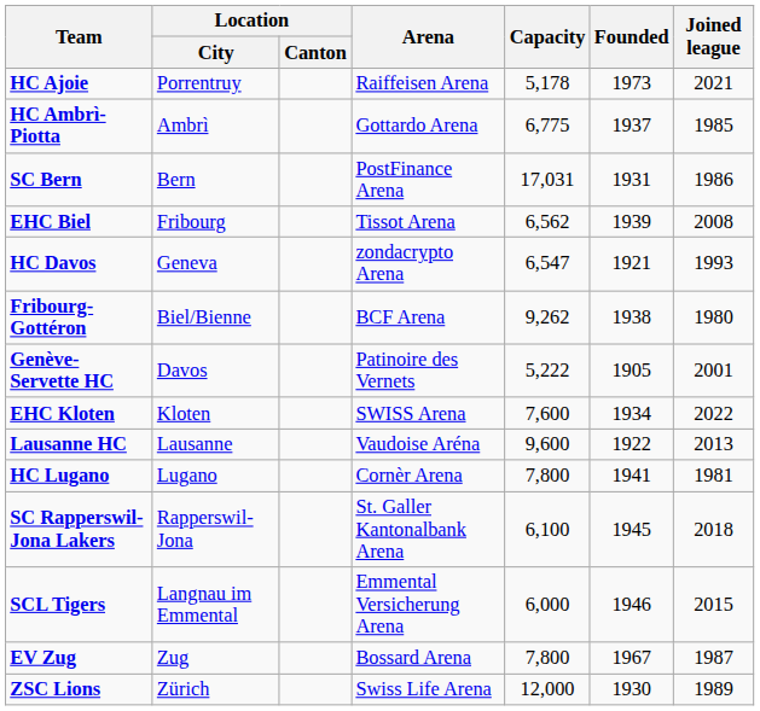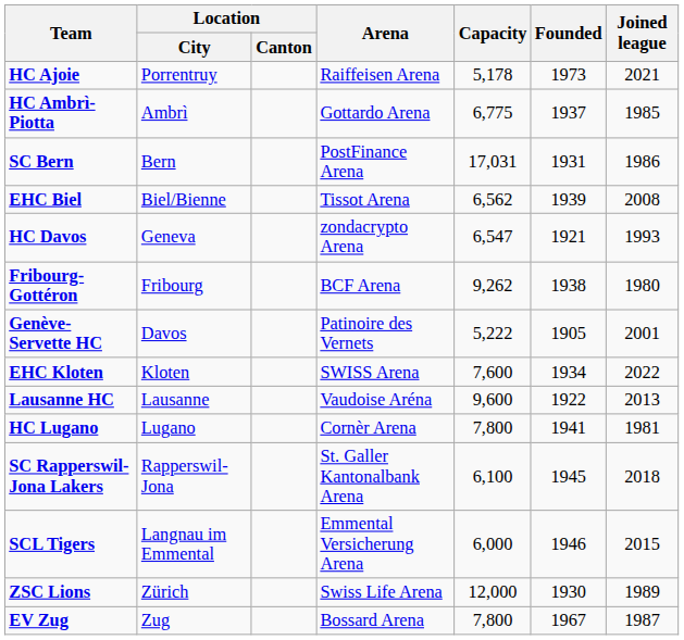EHC Biel | Location / City: Fribourg -> Biel/Bienne
Fribourg-Gottéron | Location / City: Biel/Bienne -> Fribourg
rows swapped: ZSC Lions <-> EV Zug
